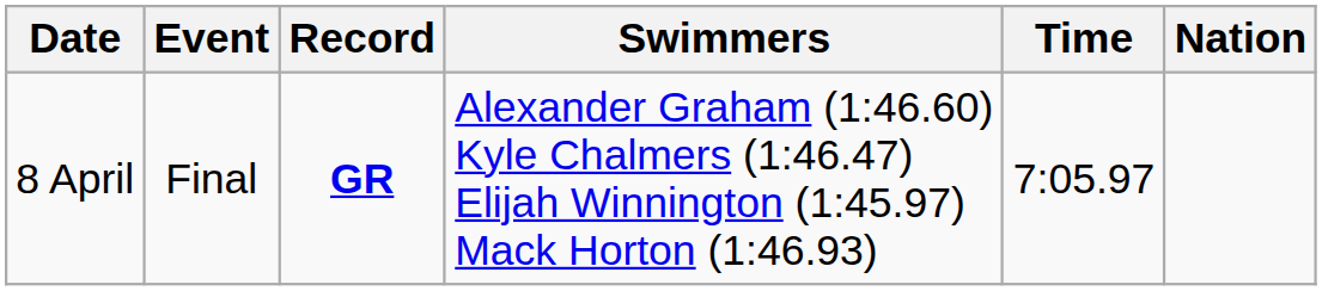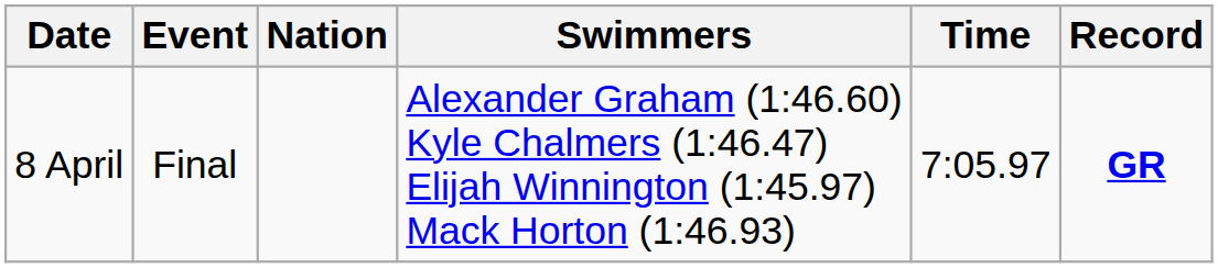columns swapped: Nation <-> Record
